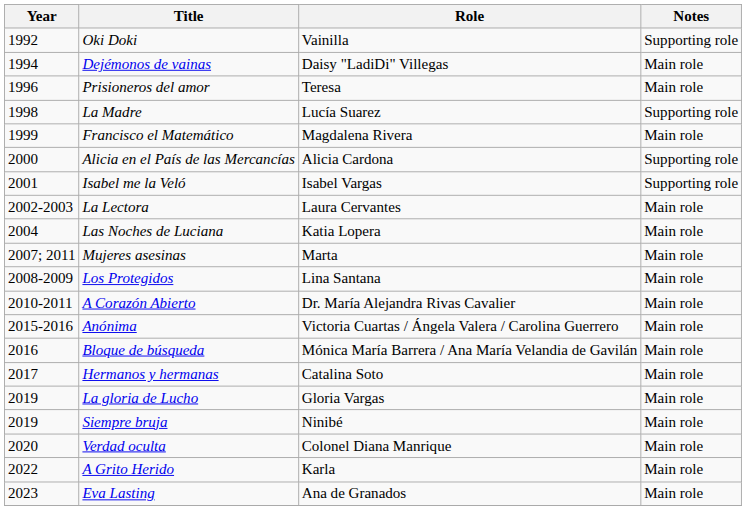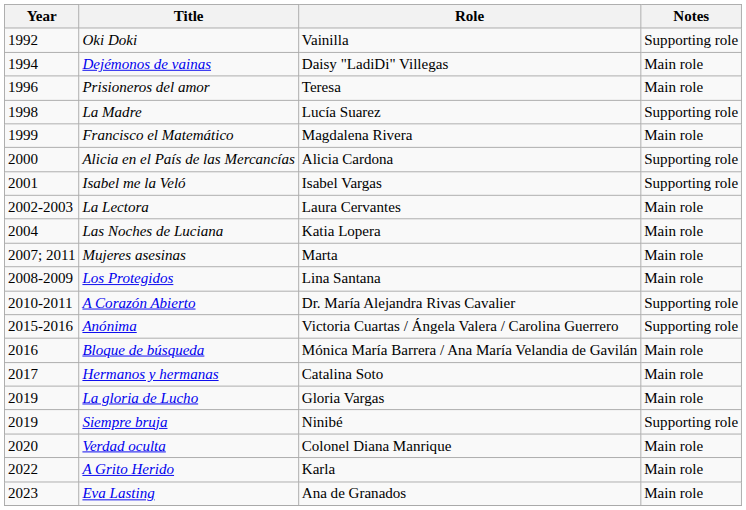A Corazón Abierto | Notes: Main role -> Supporting role
Anónima | Notes: Main role -> Supporting role
Siempre bruja | Notes: Main role -> Supporting role
